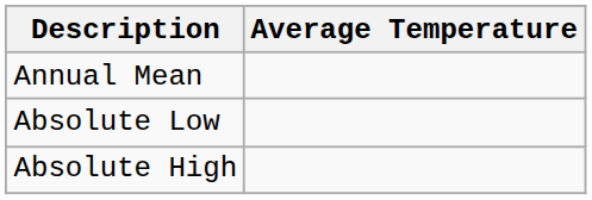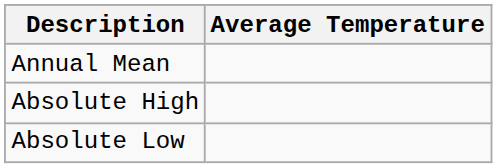rows swapped: Absolute Low <-> Absolute High
